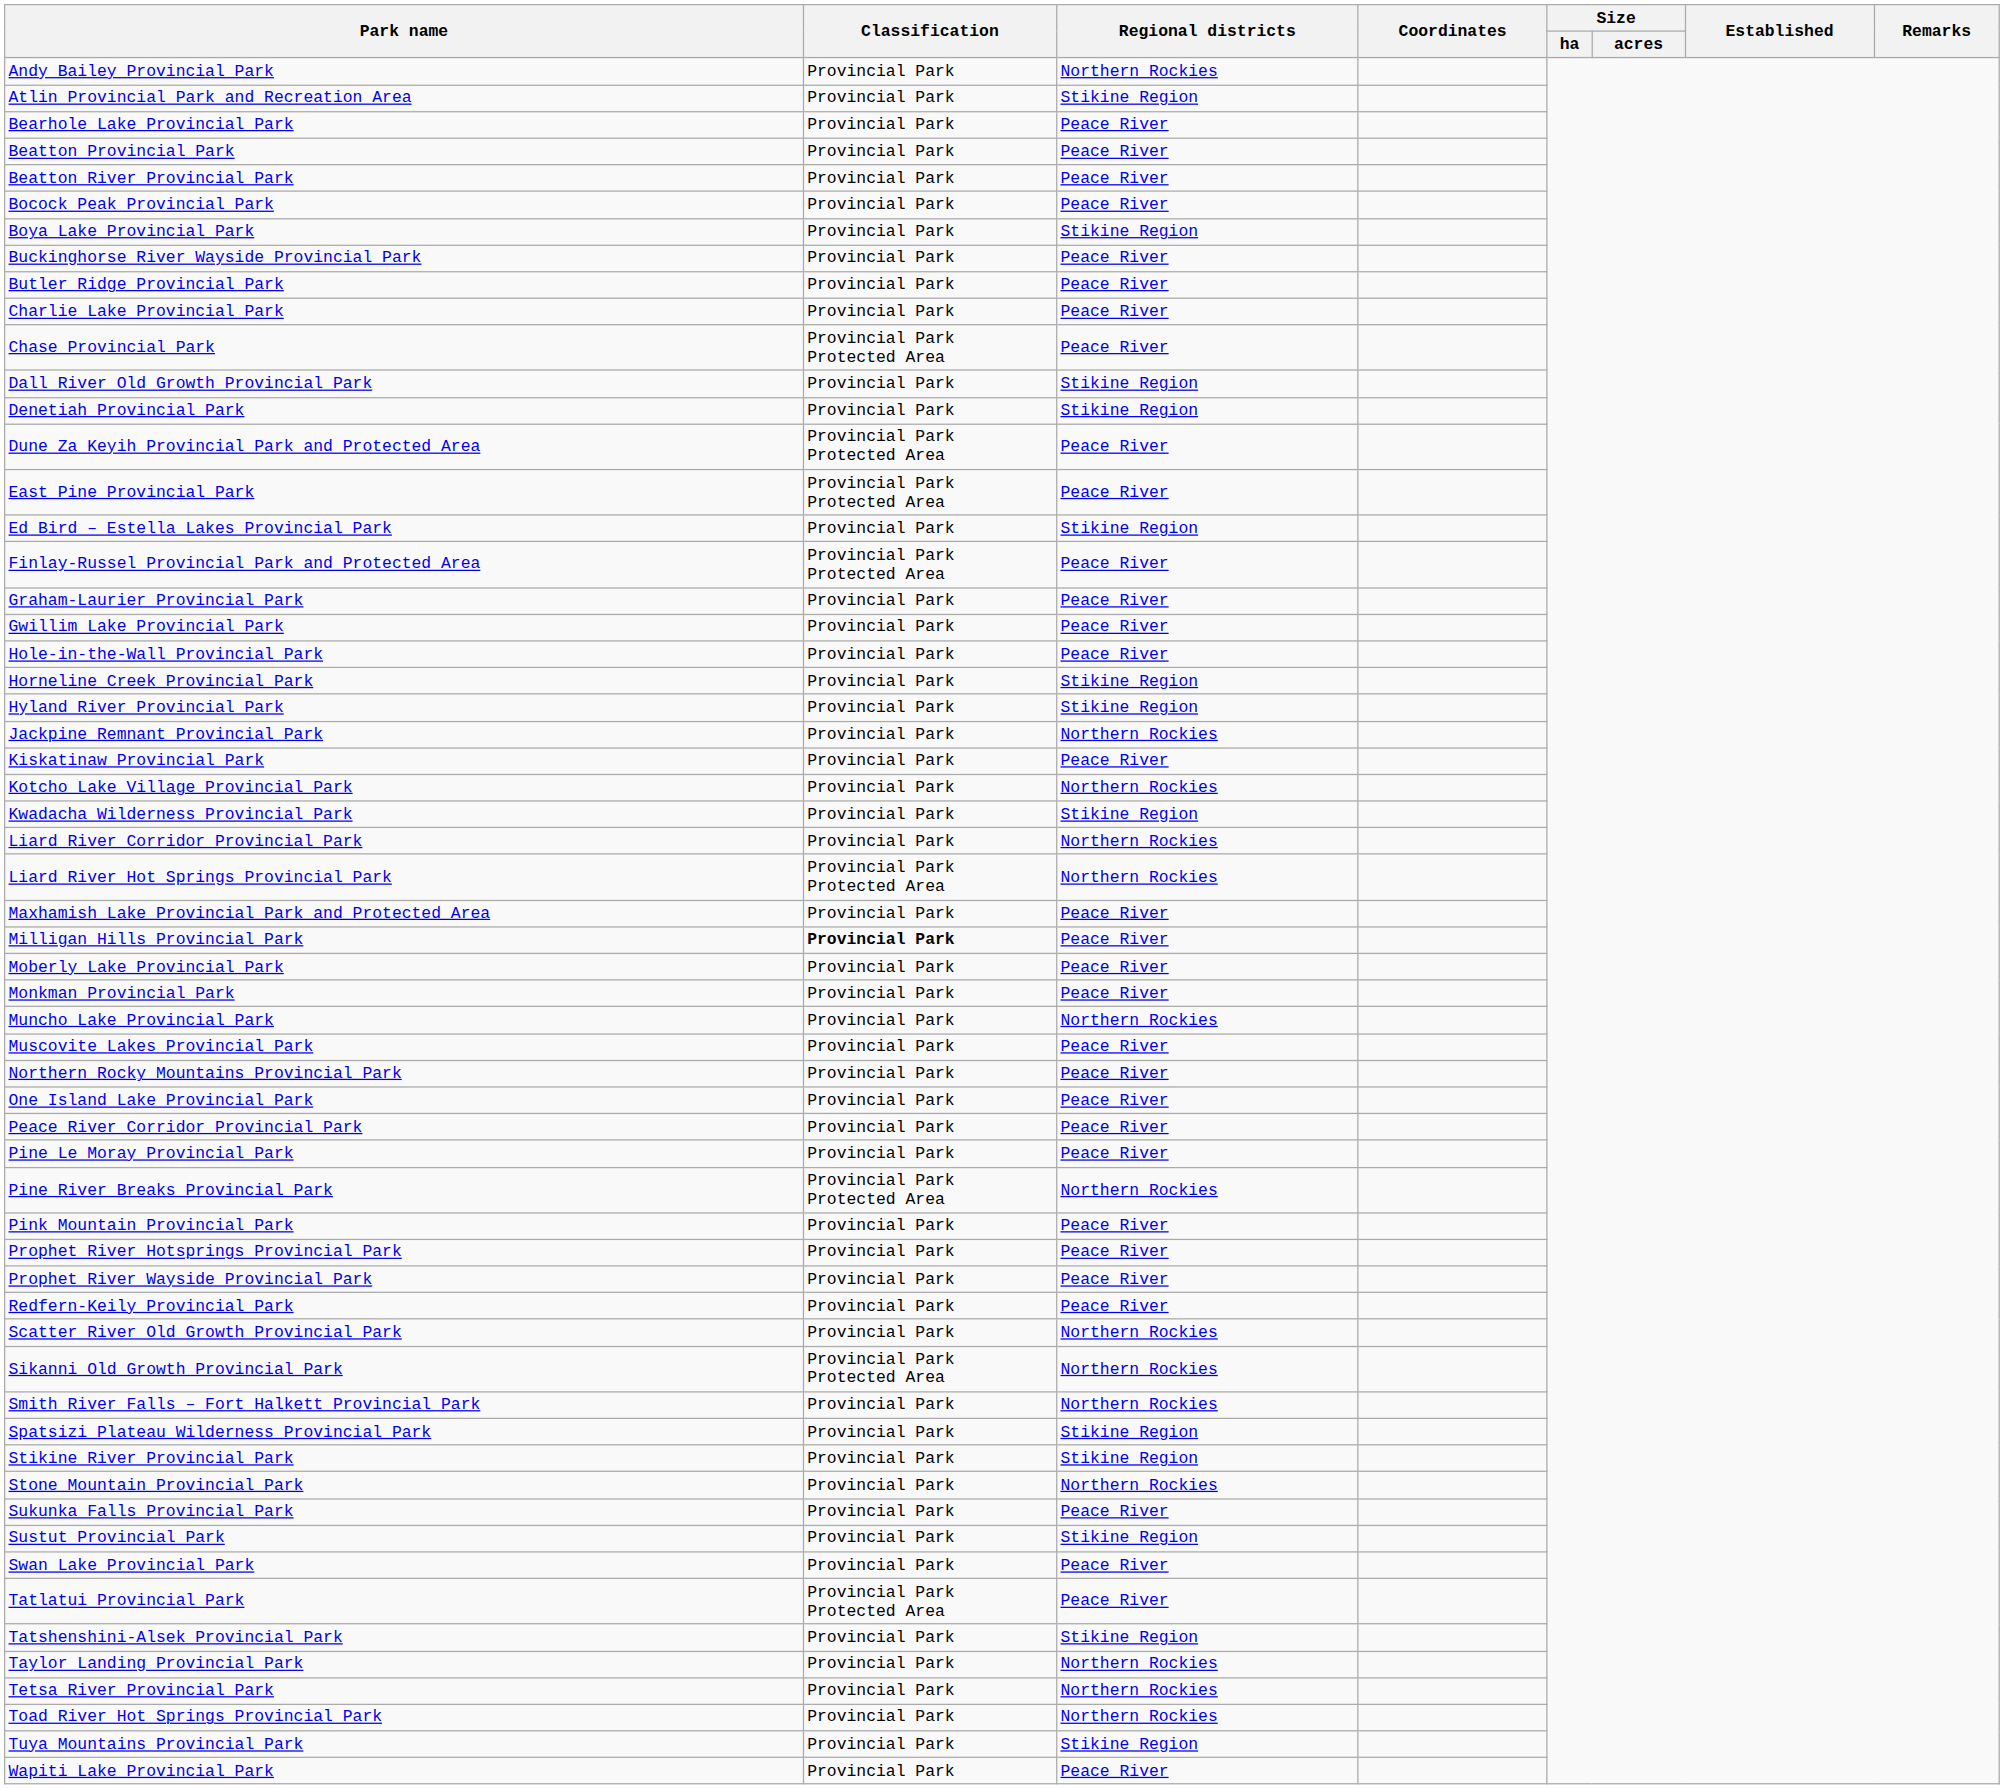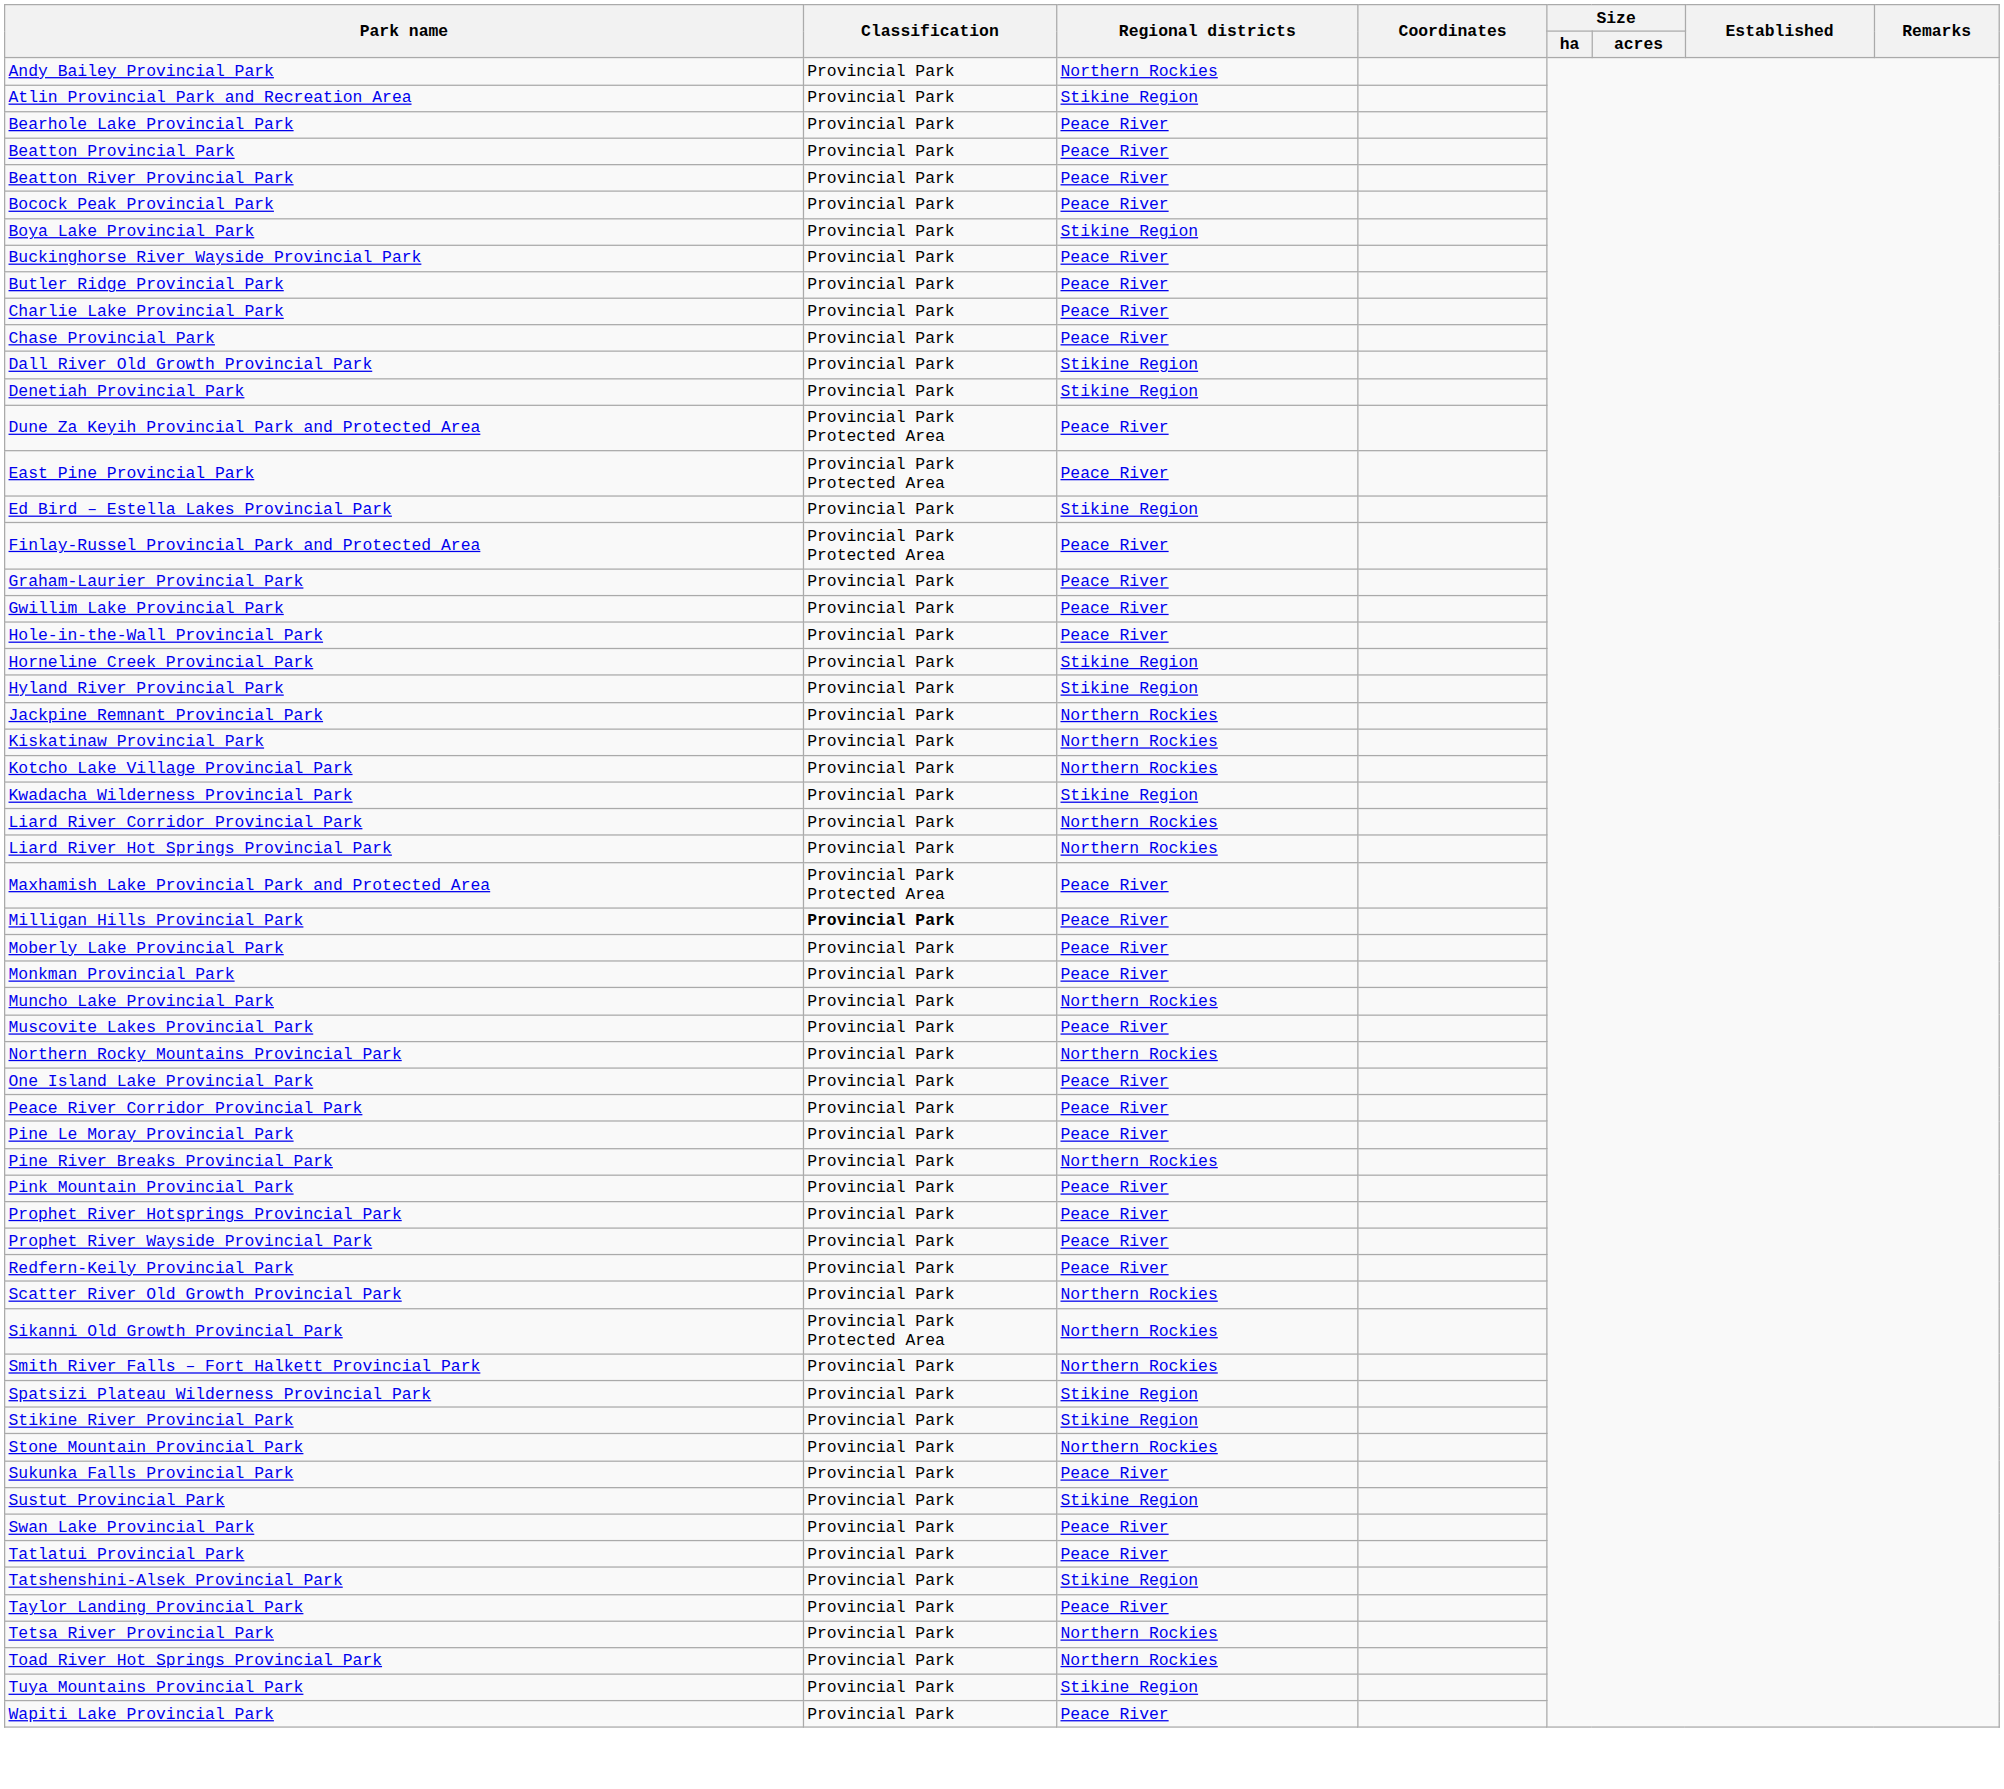Chase Provincial Park | Classification: Provincial Park Protected Area -> Provincial Park
Kiskatinaw Provincial Park | Regional districts: Peace River -> Northern Rockies
Liard River Hot Springs Provincial Park | Classification: Provincial Park Protected Area -> Provincial Park
Maxhamish Lake Provincial Park and Protected Area | Classification: Provincial Park -> Provincial Park Protected Area
Northern Rocky Mountains Provincial Park | Regional districts: Peace River -> Northern Rockies
Pine River Breaks Provincial Park | Classification: Provincial Park Protected Area -> Provincial Park
Tatlatui Provincial Park | Classification: Provincial Park Protected Area -> Provincial Park
Taylor Landing Provincial Park | Regional districts: Northern Rockies -> Peace River
